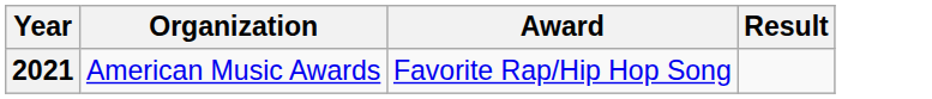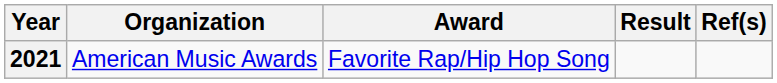+ column: Ref(s)
